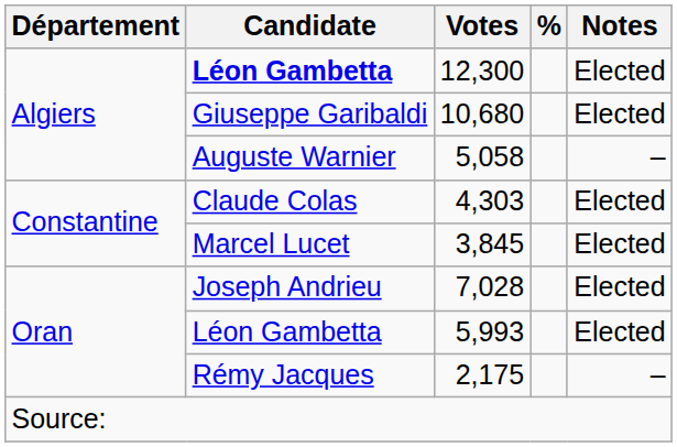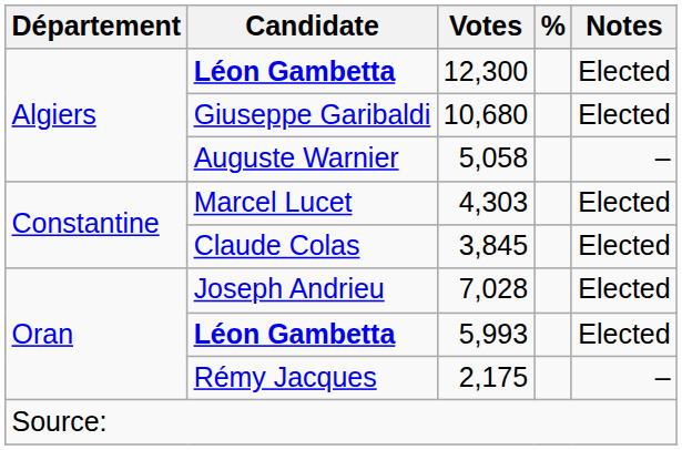4,303 | Candidate: Claude Colas -> Marcel Lucet
3,845 | Candidate: Marcel Lucet -> Claude Colas
5,993 | Candidate: normal -> bold
